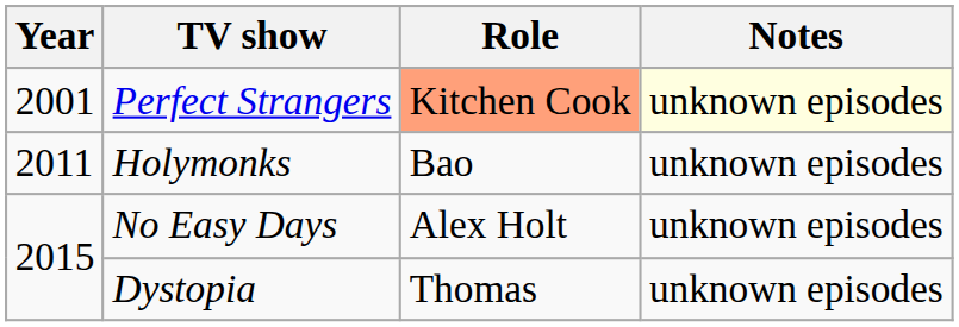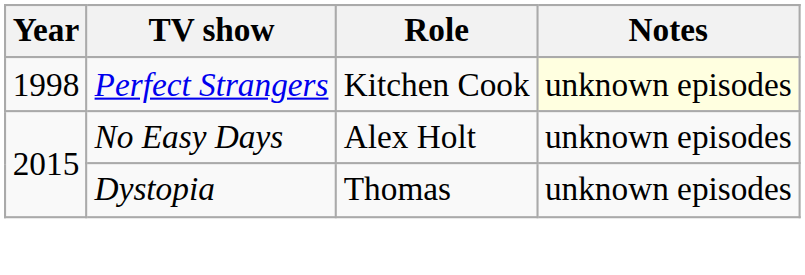Perfect Strangers | Year: 2001 -> 1998
Perfect Strangers | Role: lightsalmon background -> no background
- row: 2011 | Holymonks | Bao | unknown episodes
